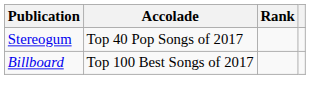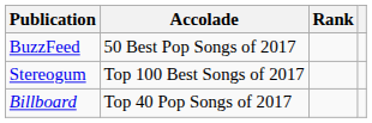+ row: BuzzFeed | 50 Best Pop Songs of 2017
Stereogum | Accolade: Top 40 Pop Songs of 2017 -> Top 100 Best Songs of 2017
Billboard | Accolade: Top 100 Best Songs of 2017 -> Top 40 Pop Songs of 2017
